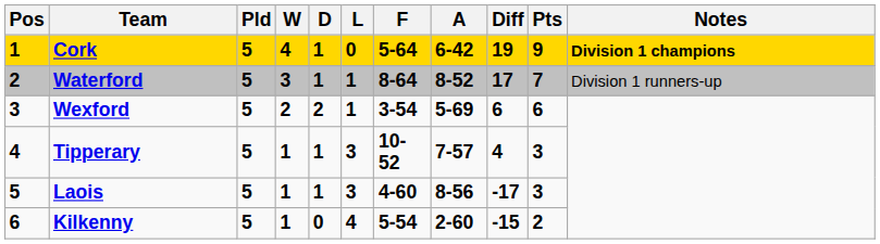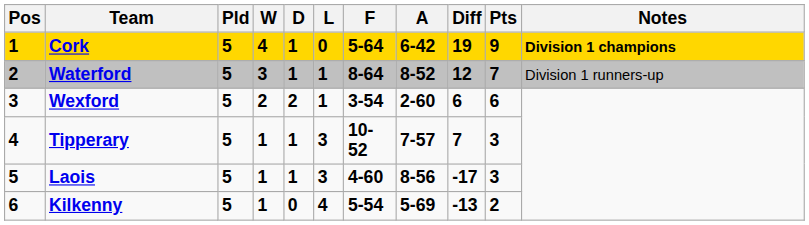Waterford | Diff: 17 -> 12
Wexford | A: 5-69 -> 2-60
Tipperary | Diff: 4 -> 7
Kilkenny | A: 2-60 -> 5-69
Kilkenny | Diff: -15 -> -13
